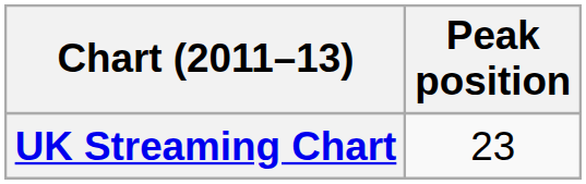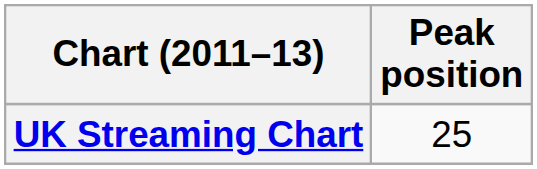UK Streaming Chart | Peak position: 23 -> 25
